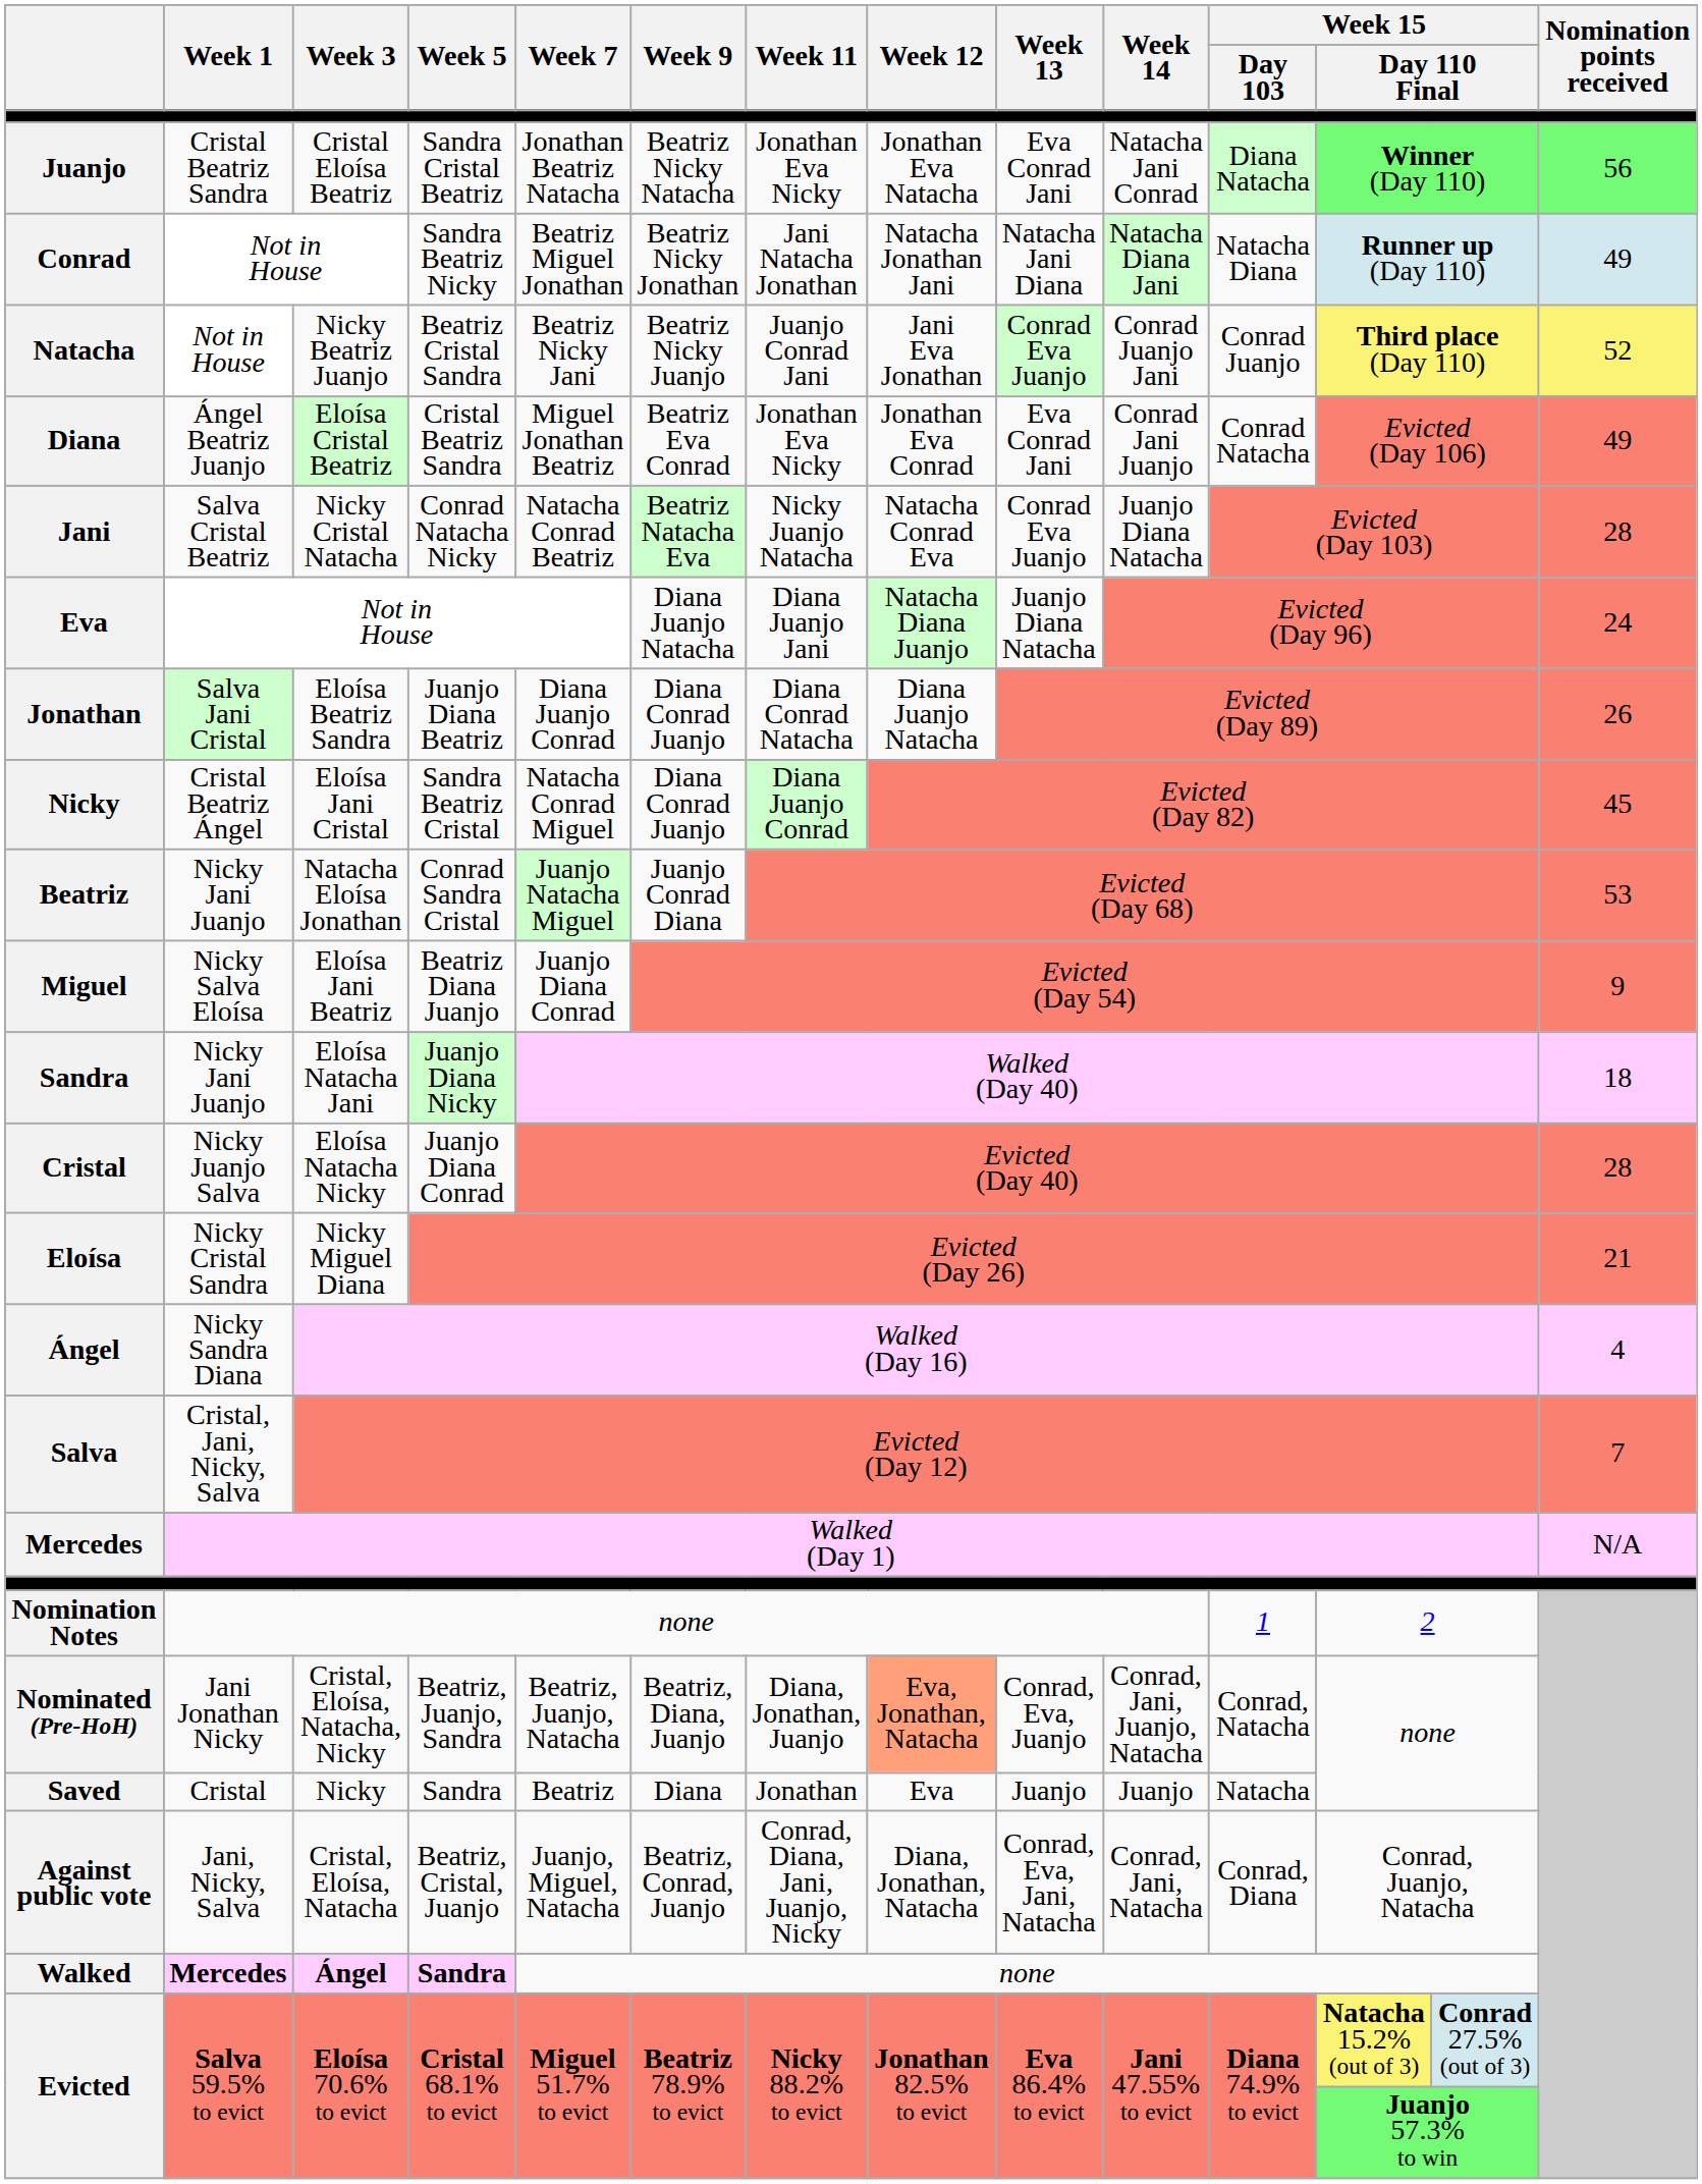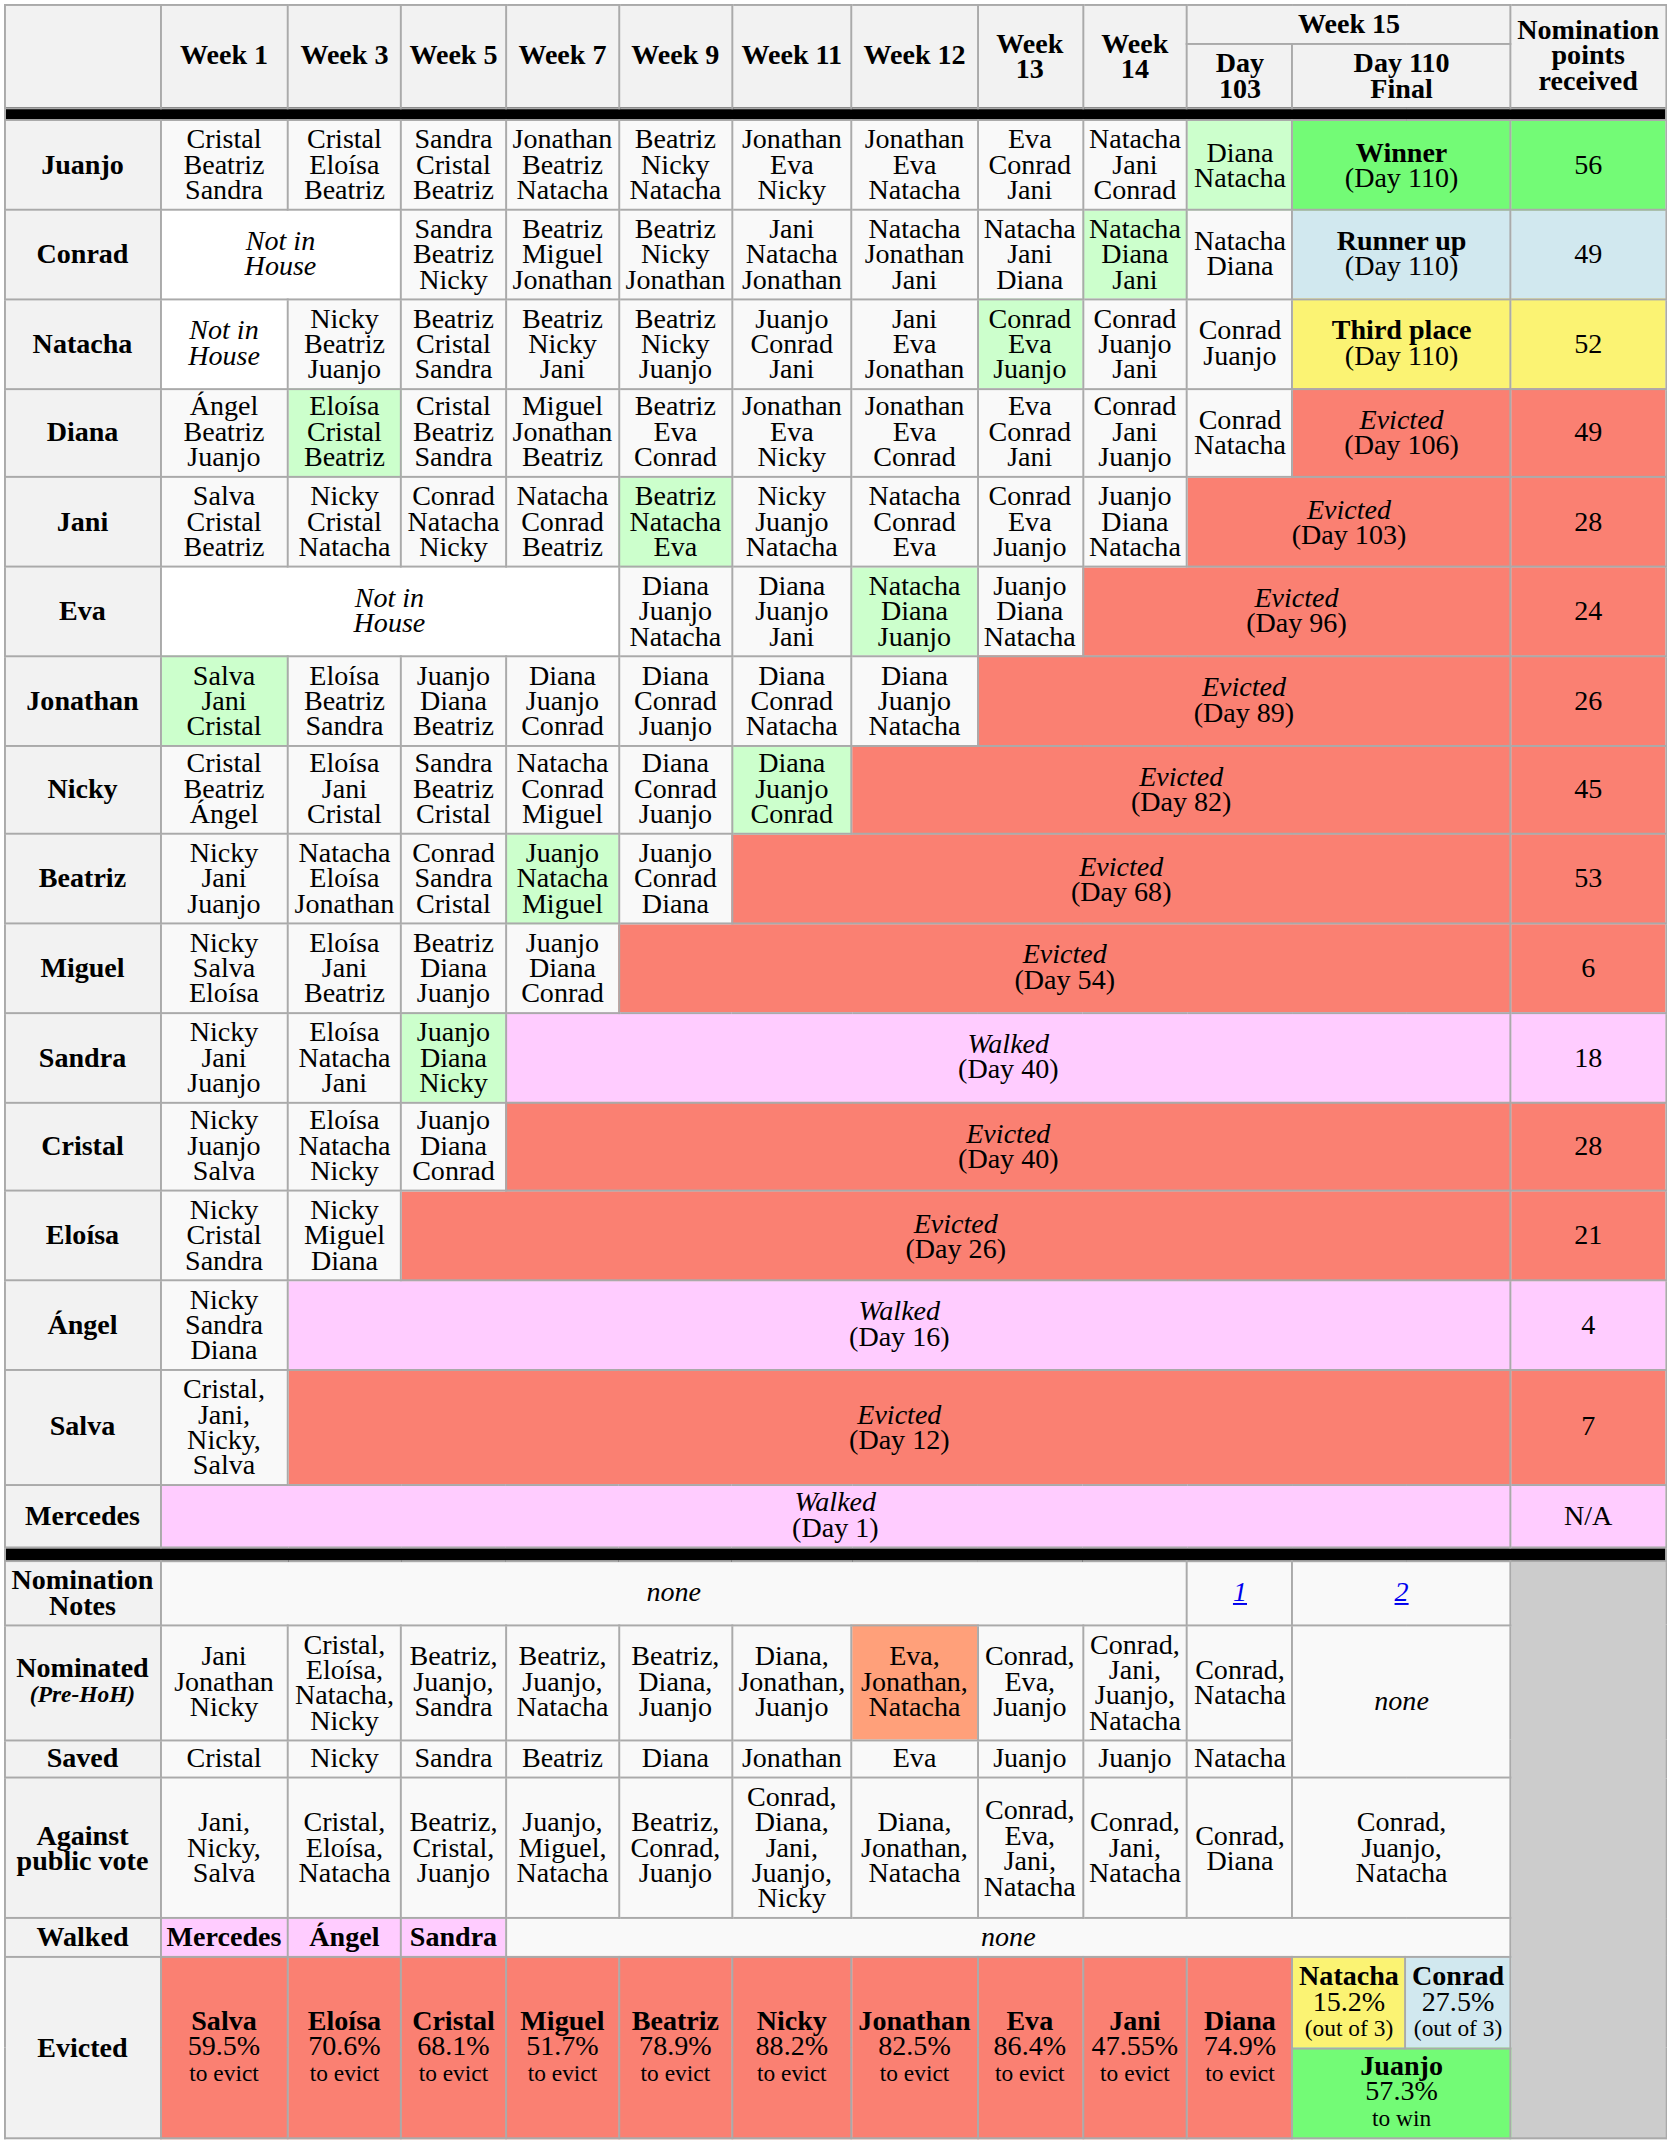Miguel | Nomination points received: 9 -> 6
